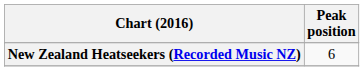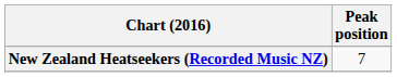New Zealand Heatseekers (Recorded Music NZ) | Peak position: 6 -> 7
